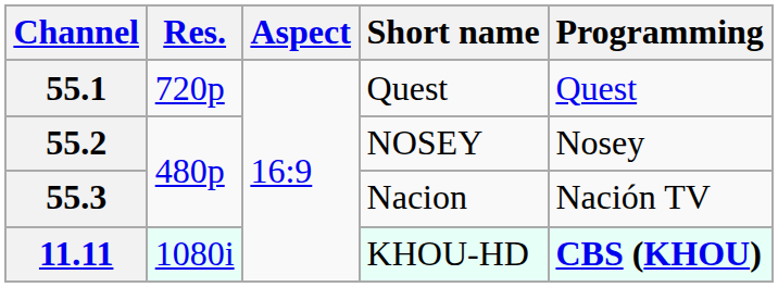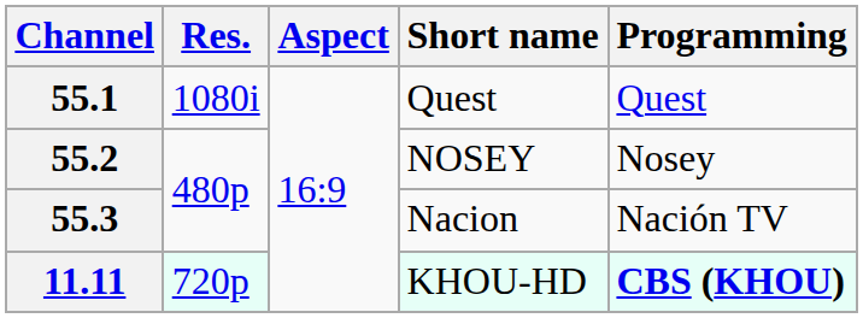55.1 | Res.: 720p -> 1080i
11.11 | Res.: 1080i -> 720p
